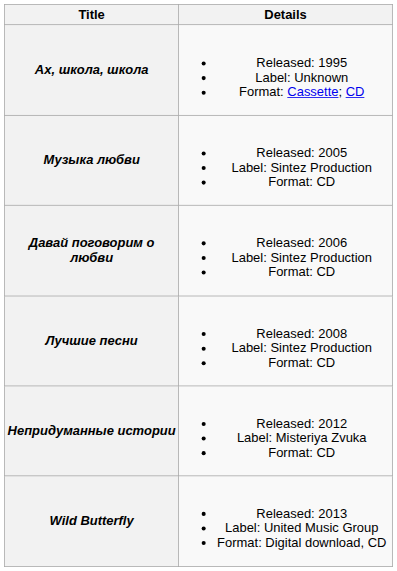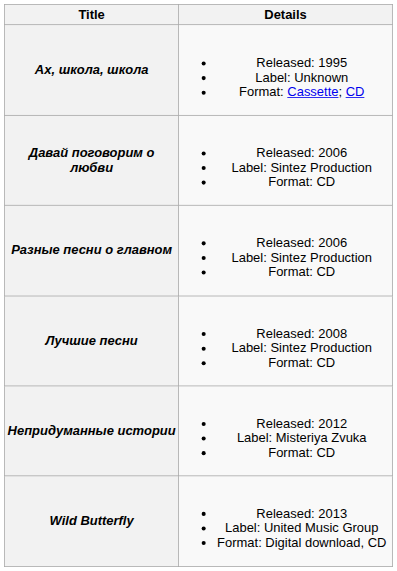- row: Музыка любви | Released: 2005 Label: Sintez Production Format: CD
+ row: Разные песни о главном | Released: 2006 Label: Sintez Production Format: CD
